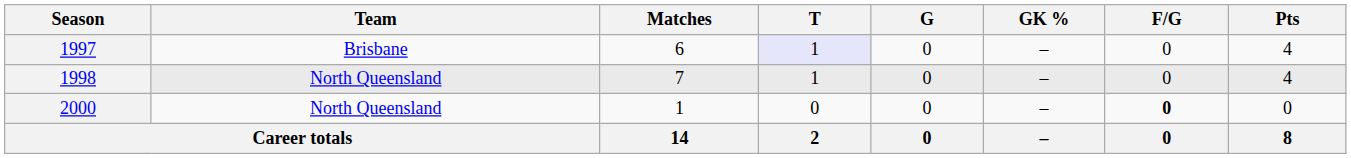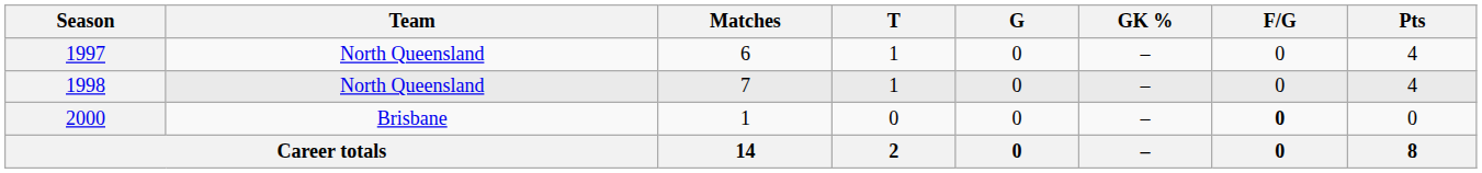1997 | Team: Brisbane -> North Queensland
1997 | T: lavender background -> no background
2000 | Team: North Queensland -> Brisbane
